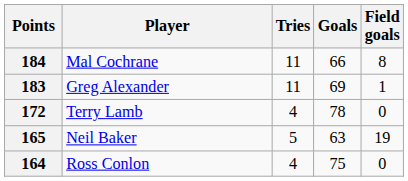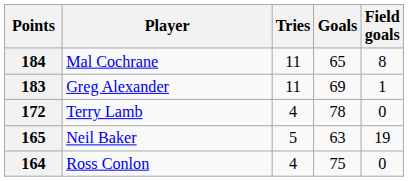184 | Goals: 66 -> 65
